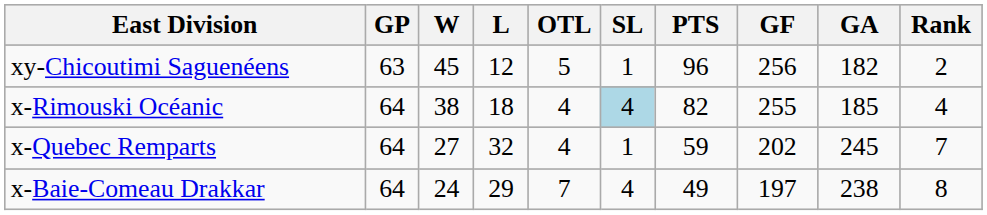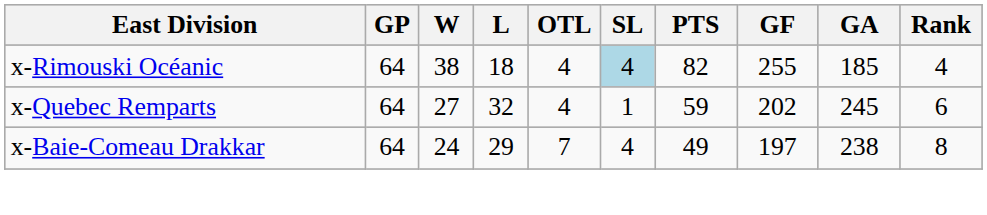- row: xy-Chicoutimi Saguenéens | 63 | 45 | 12 | 5 | 1 | 96 | 256 | 182 | 2
x-Quebec Remparts | Rank: 7 -> 6
